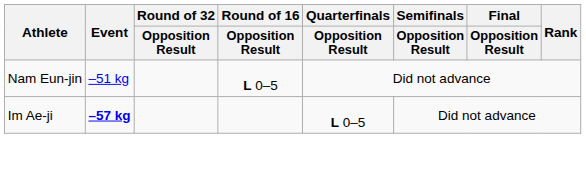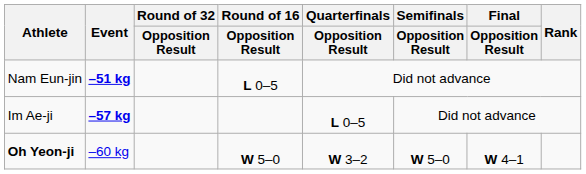Nam Eun-jin | Event: normal -> bold
+ row: Oh Yeon-ji | –60 kg | W 5–0 | W 3–2 | W 5–0 | W 4–1
